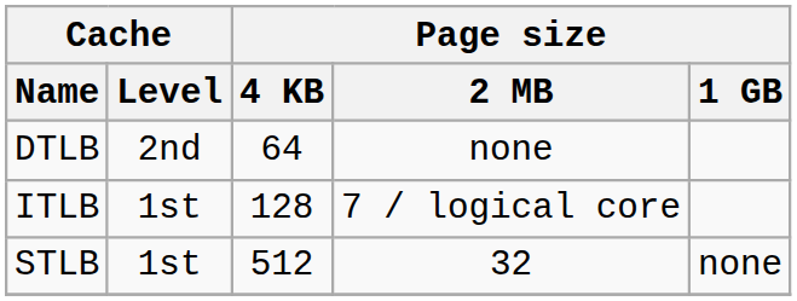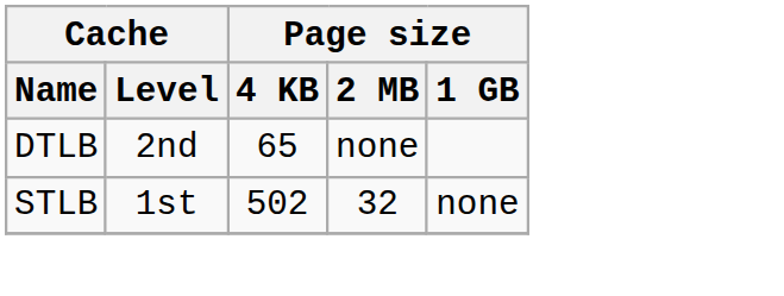DTLB | Page size / 4 KB: 64 -> 65
- row: ITLB | 1st | 128 | 7 / logical core
STLB | Page size / 4 KB: 512 -> 502
